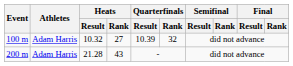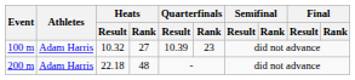100 m | Quarterfinals / Rank: 32 -> 23
200 m | Heats / Result: 21.28 -> 22.18
200 m | Heats / Rank: 43 -> 48
